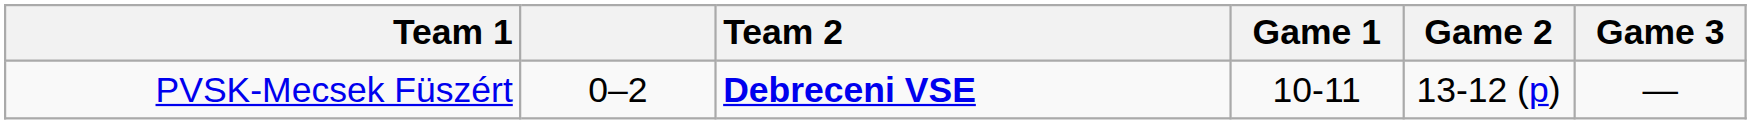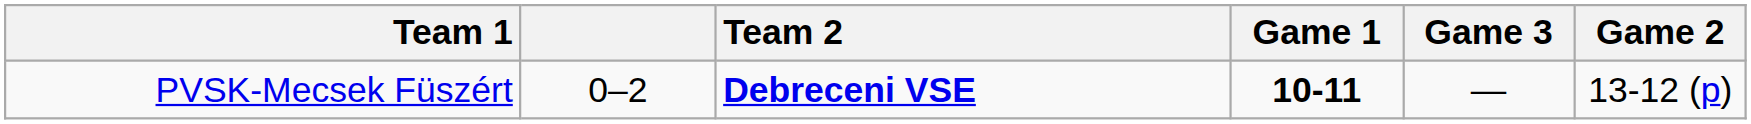columns swapped: Game 2 <-> Game 3
PVSK-Mecsek Füszért | Game 1: normal -> bold
